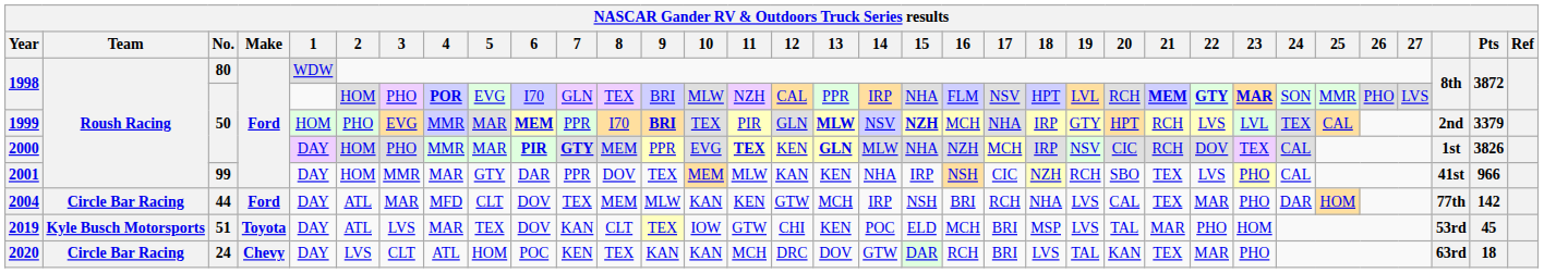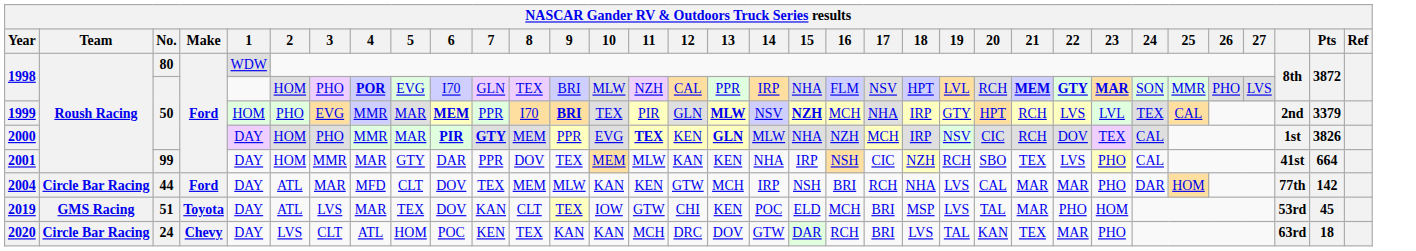2001 | Pts: 966 -> 664
2004 | 21: TEX -> MAR
2019 | Team: Kyle Busch Motorsports -> GMS Racing
